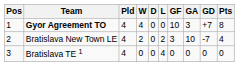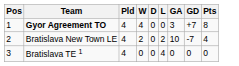- column: GF | 10 | 3 | 0
